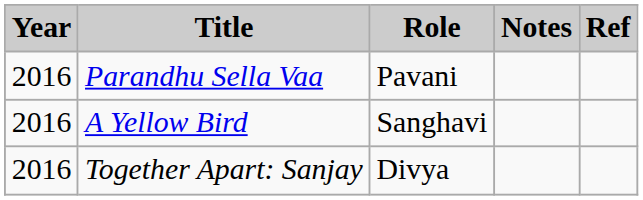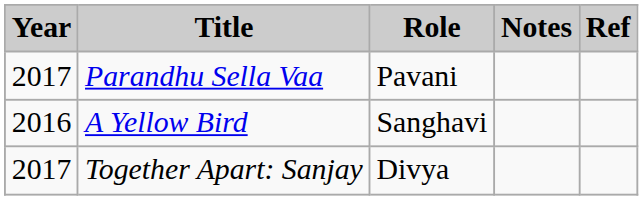Parandhu Sella Vaa | Year: 2016 -> 2017
Together Apart: Sanjay | Year: 2016 -> 2017
